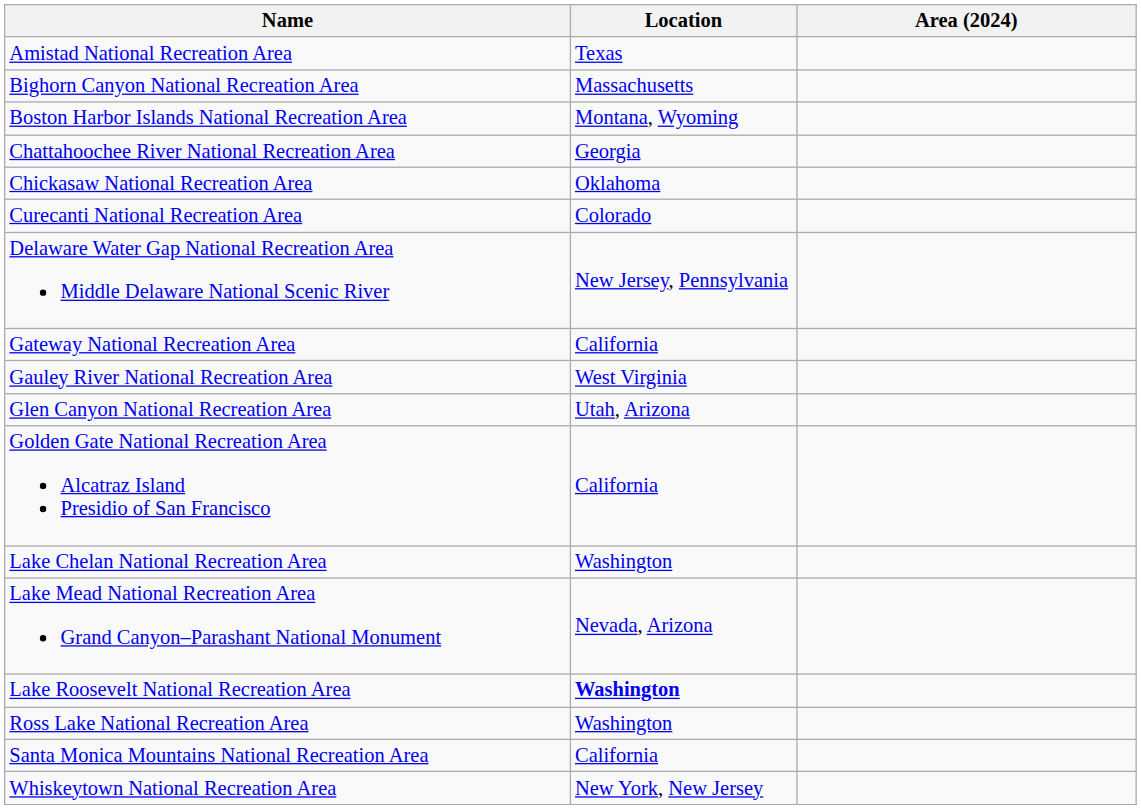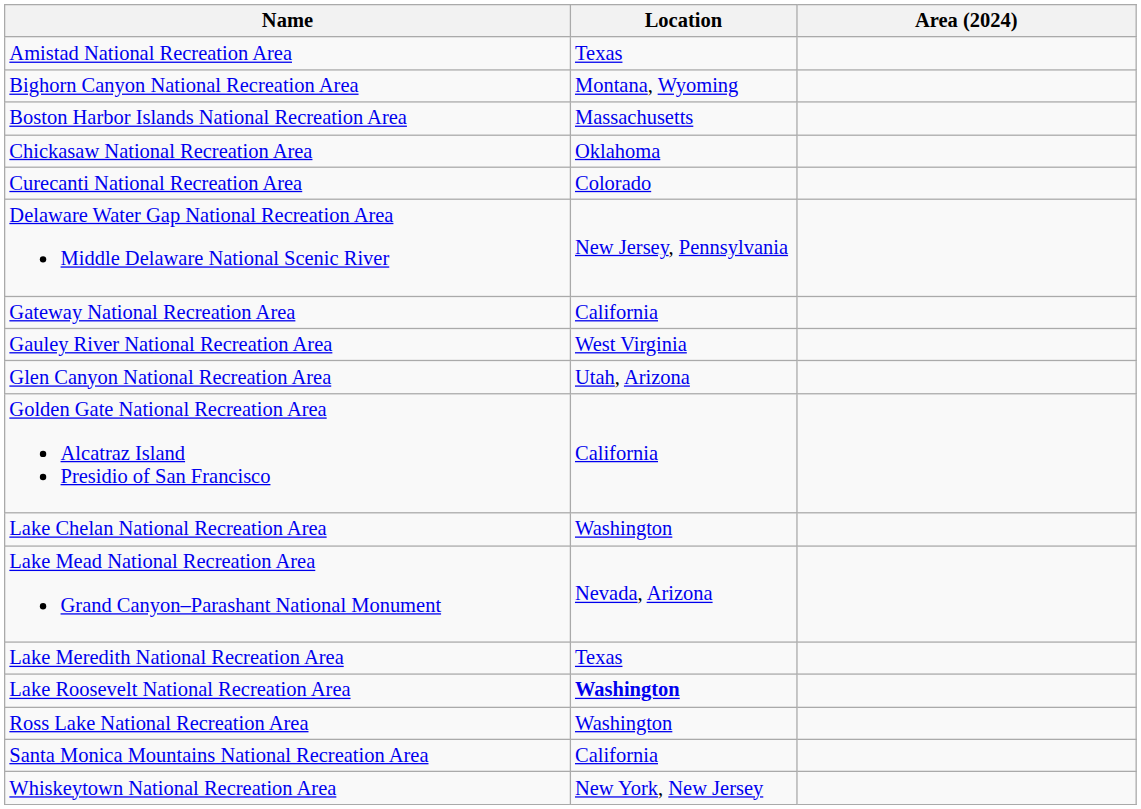Bighorn Canyon National Recreation Area | Location: Massachusetts -> Montana, Wyoming
Boston Harbor Islands National Recreation Area | Location: Montana, Wyoming -> Massachusetts
- row: Chattahoochee River National Recreation Area | Georgia
+ row: Lake Meredith National Recreation Area | Texas
